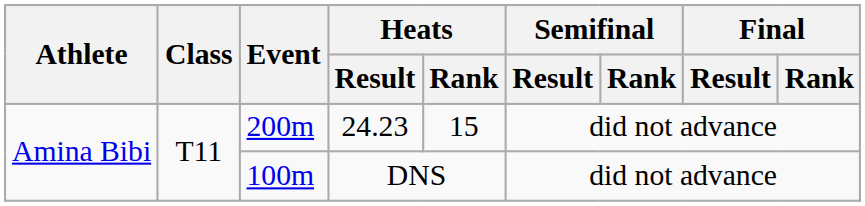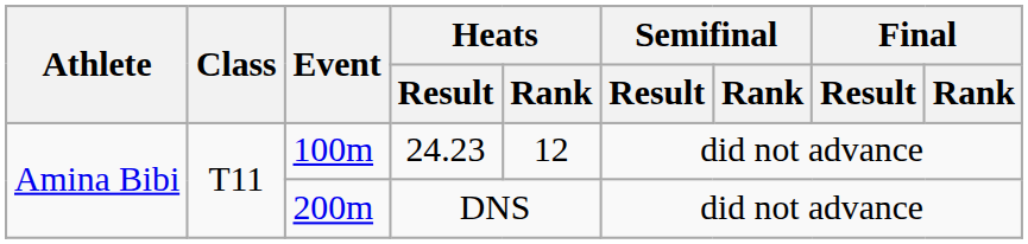24.23 | Event: 200m -> 100m
24.23 | Heats / Rank: 15 -> 12
DNS | Event: 100m -> 200m
